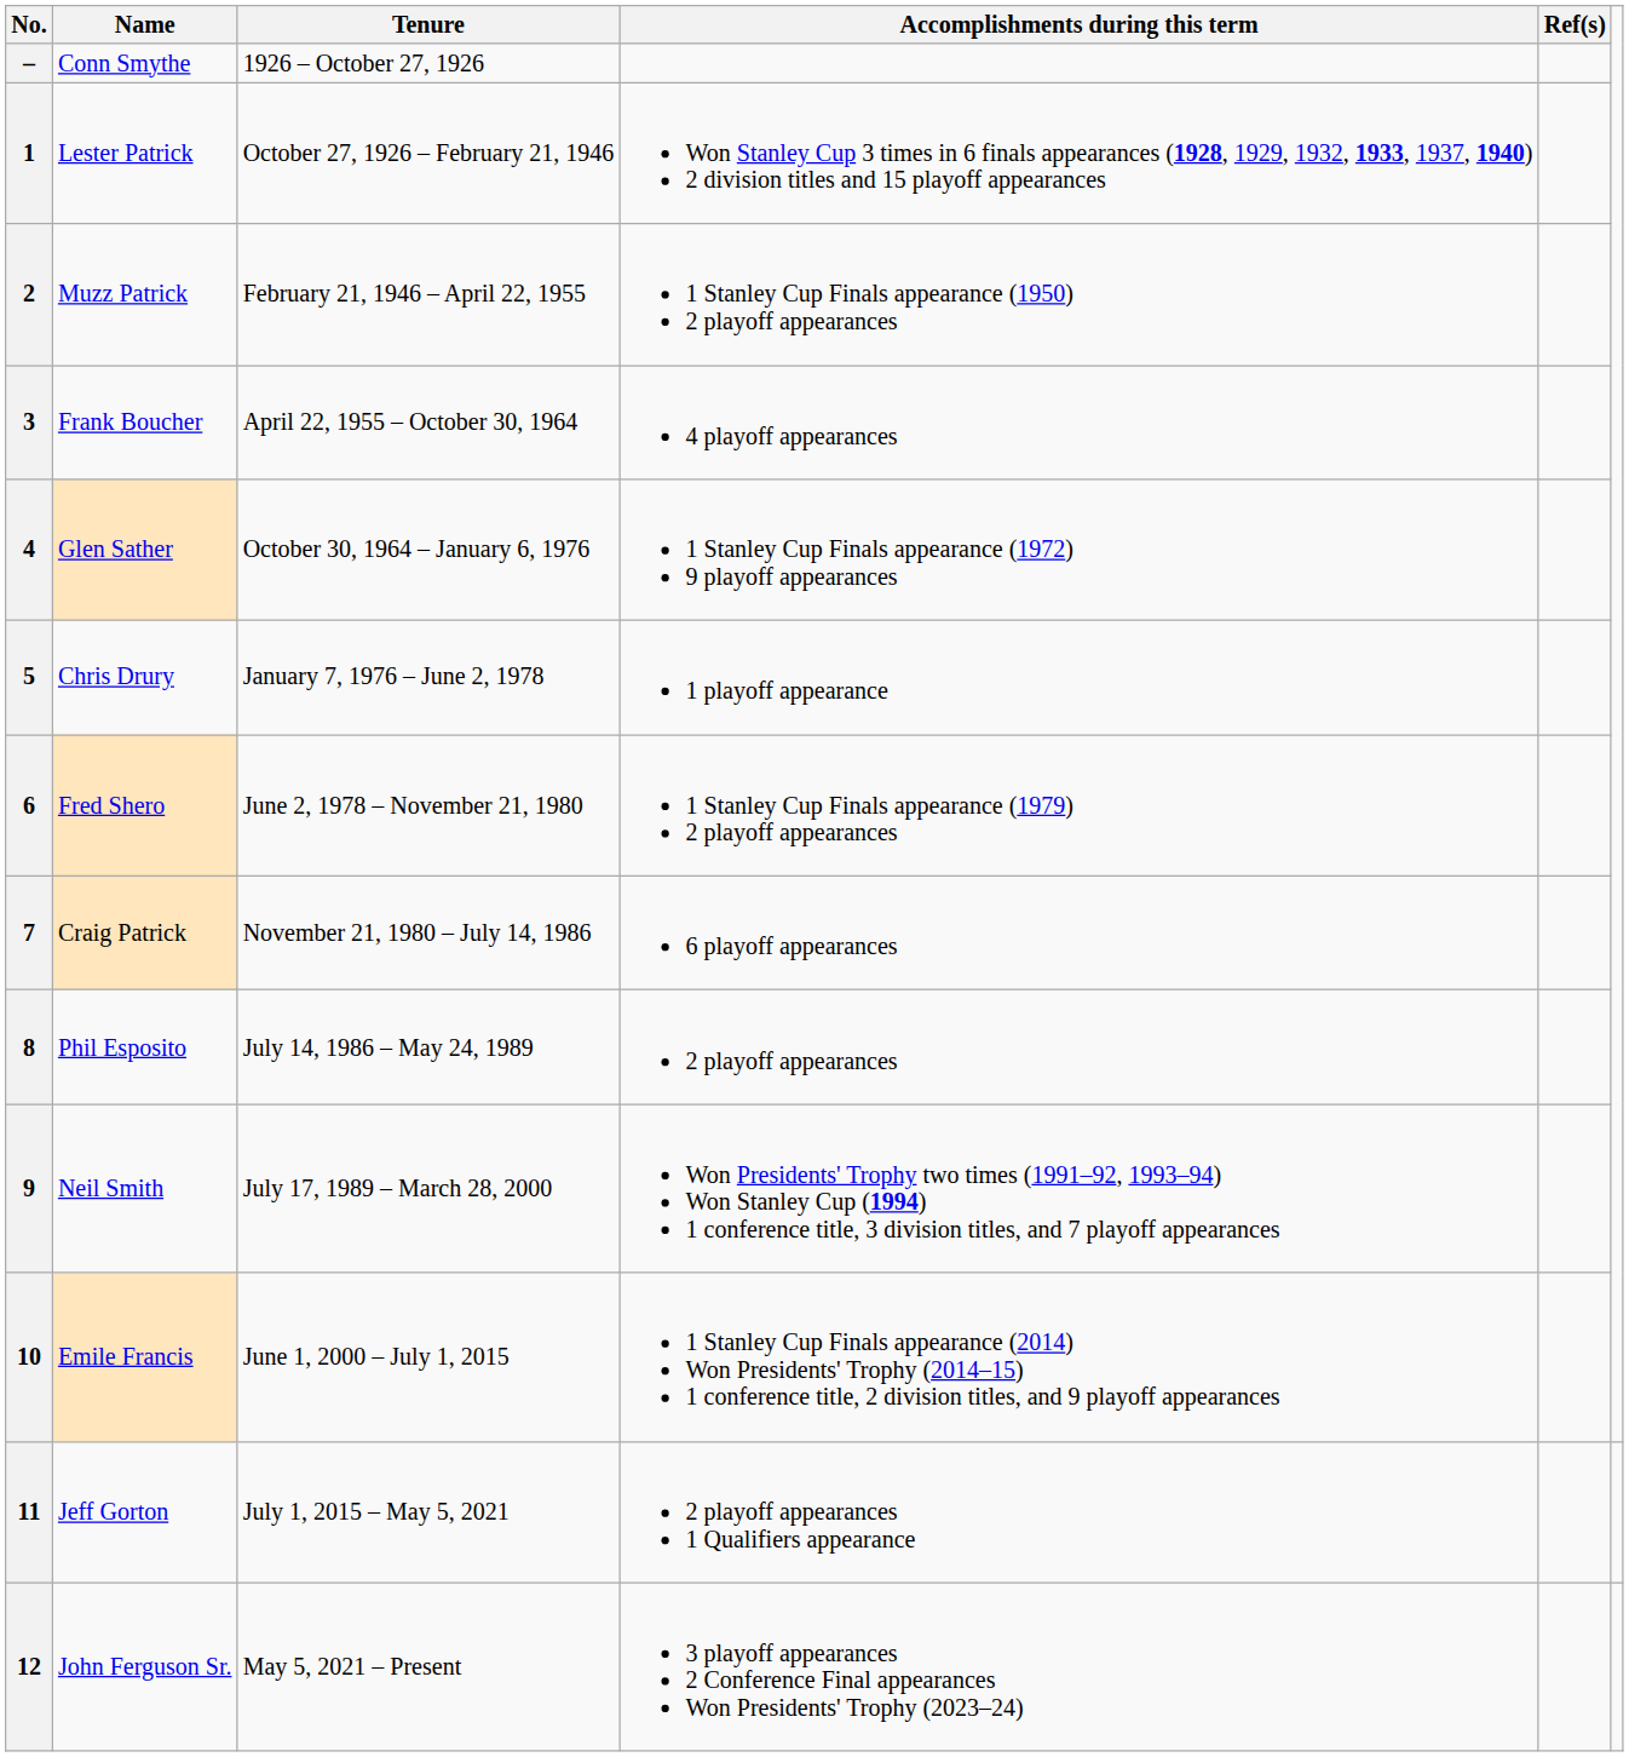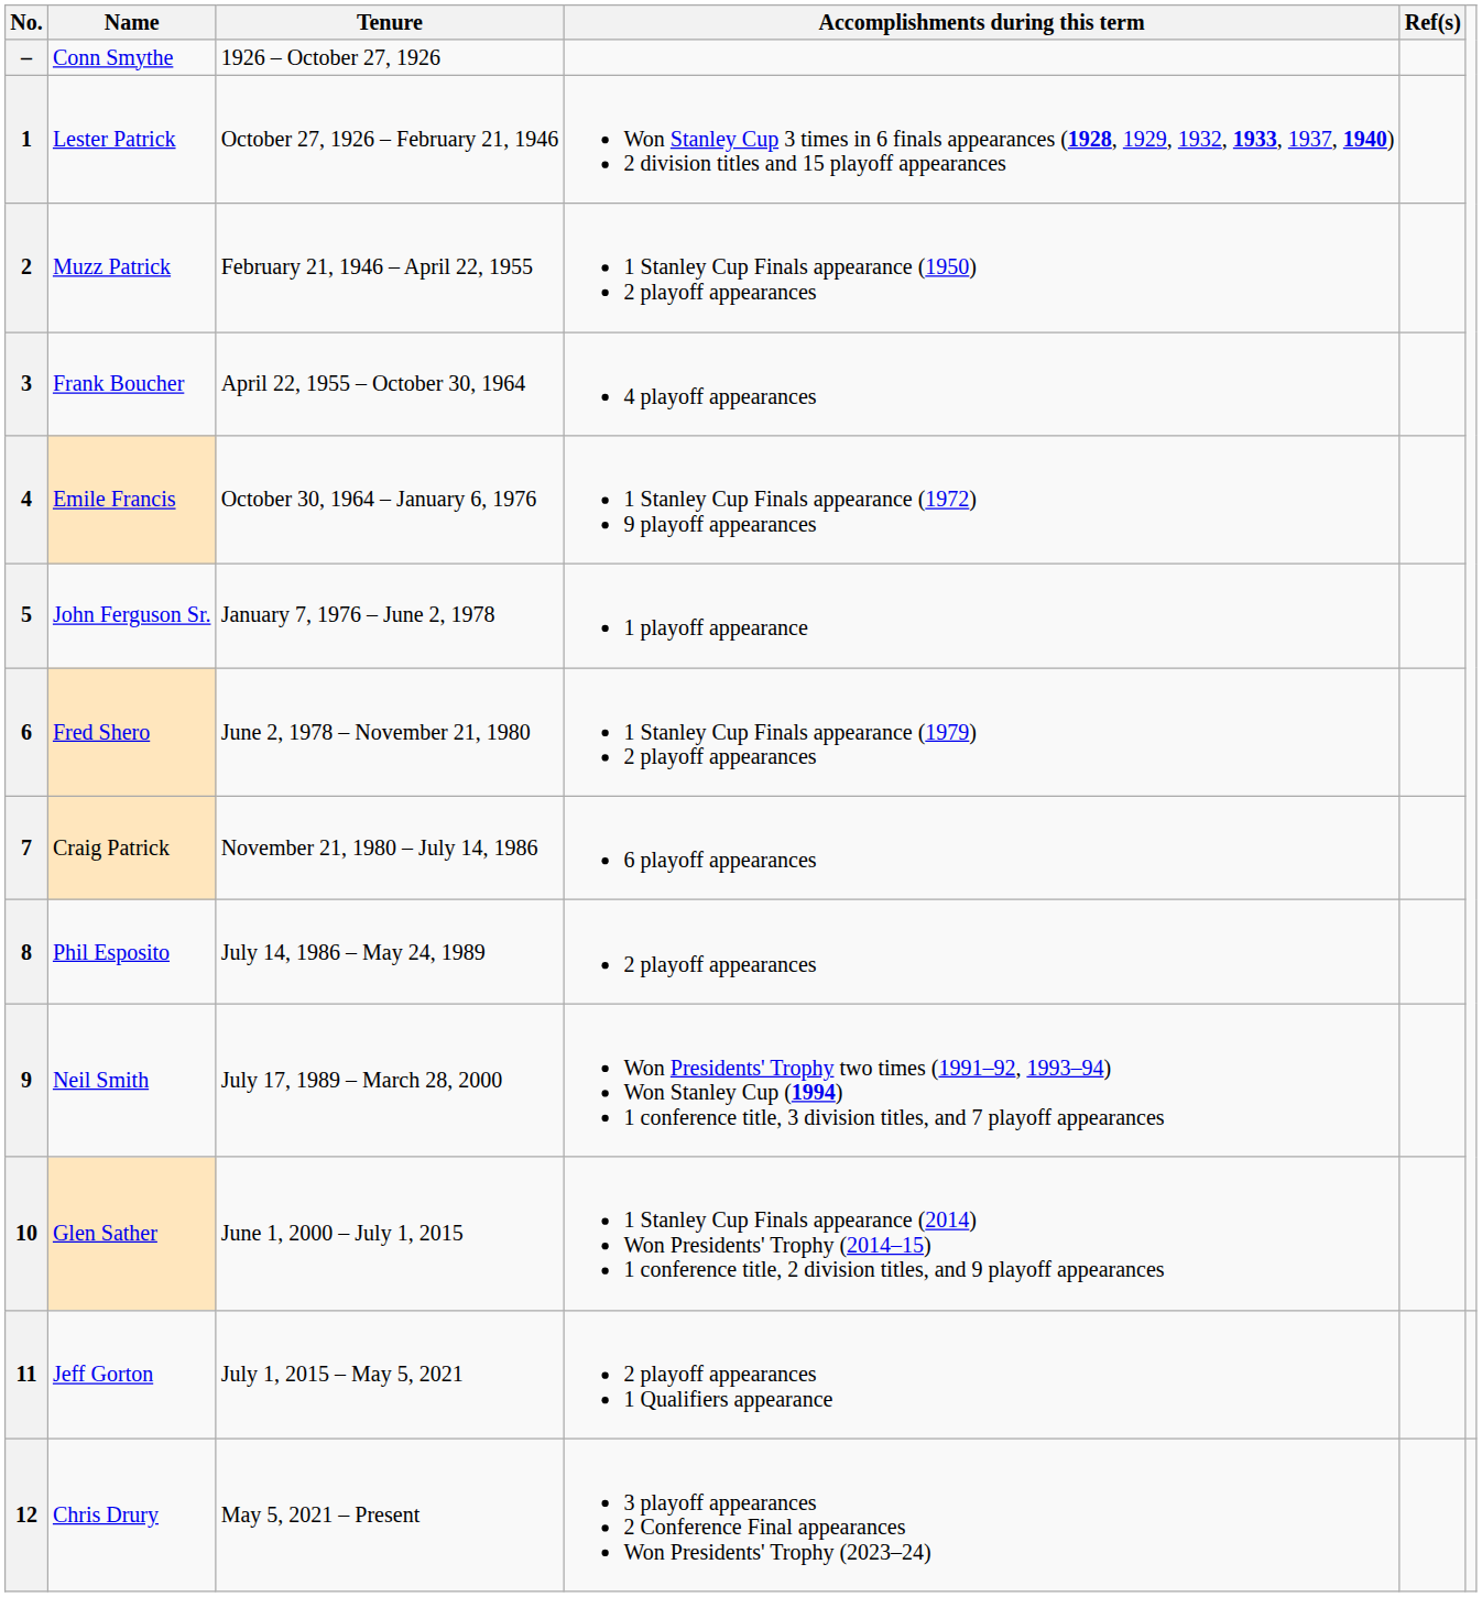4 | Name: Glen Sather -> Emile Francis
5 | Name: Chris Drury -> John Ferguson Sr.
10 | Name: Emile Francis -> Glen Sather
12 | Name: John Ferguson Sr. -> Chris Drury
